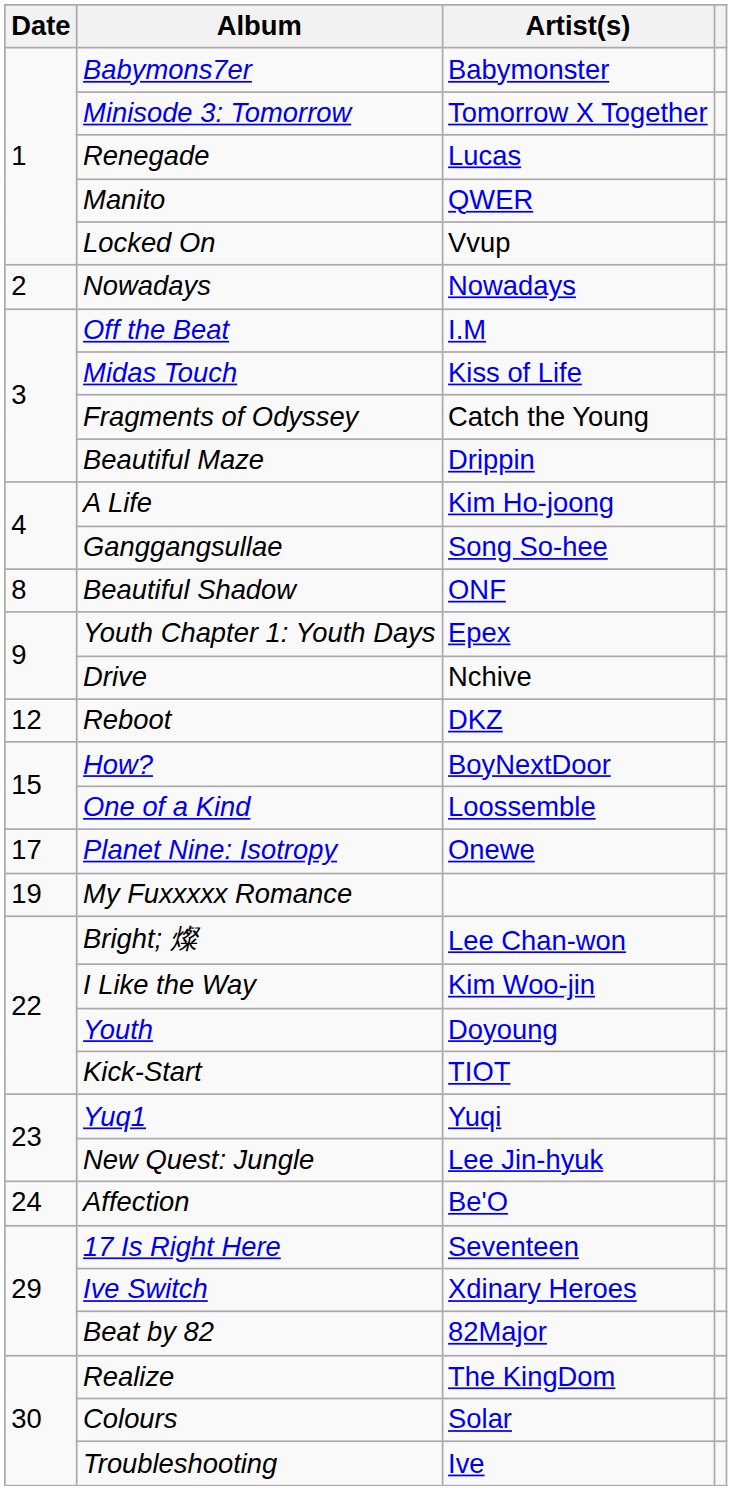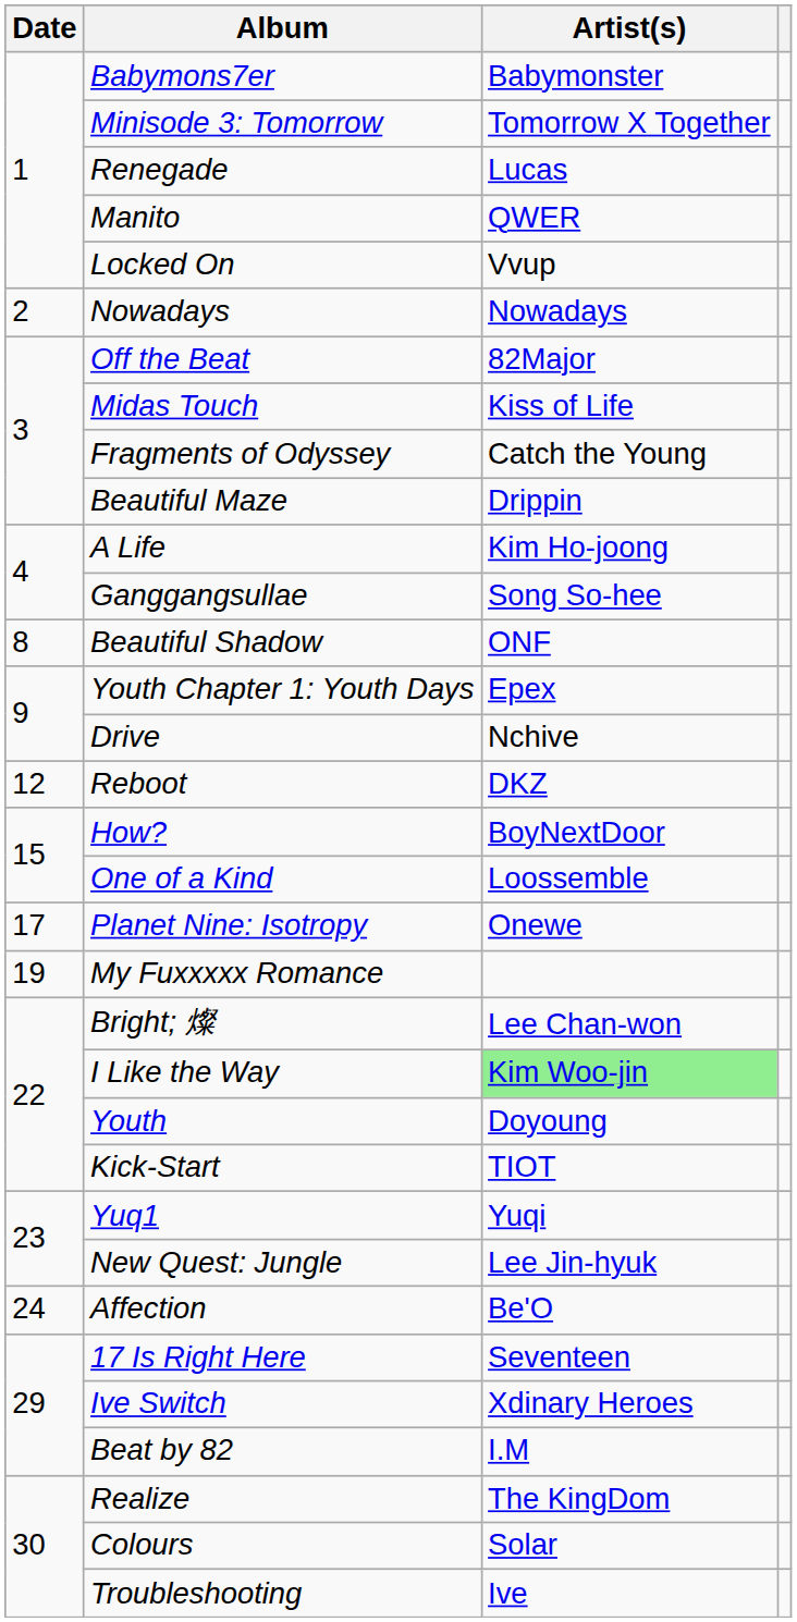Off the Beat | Artist(s): I.M -> 82Major
I Like the Way | Artist(s): no background -> lightgreen background
Beat by 82 | Artist(s): 82Major -> I.M
